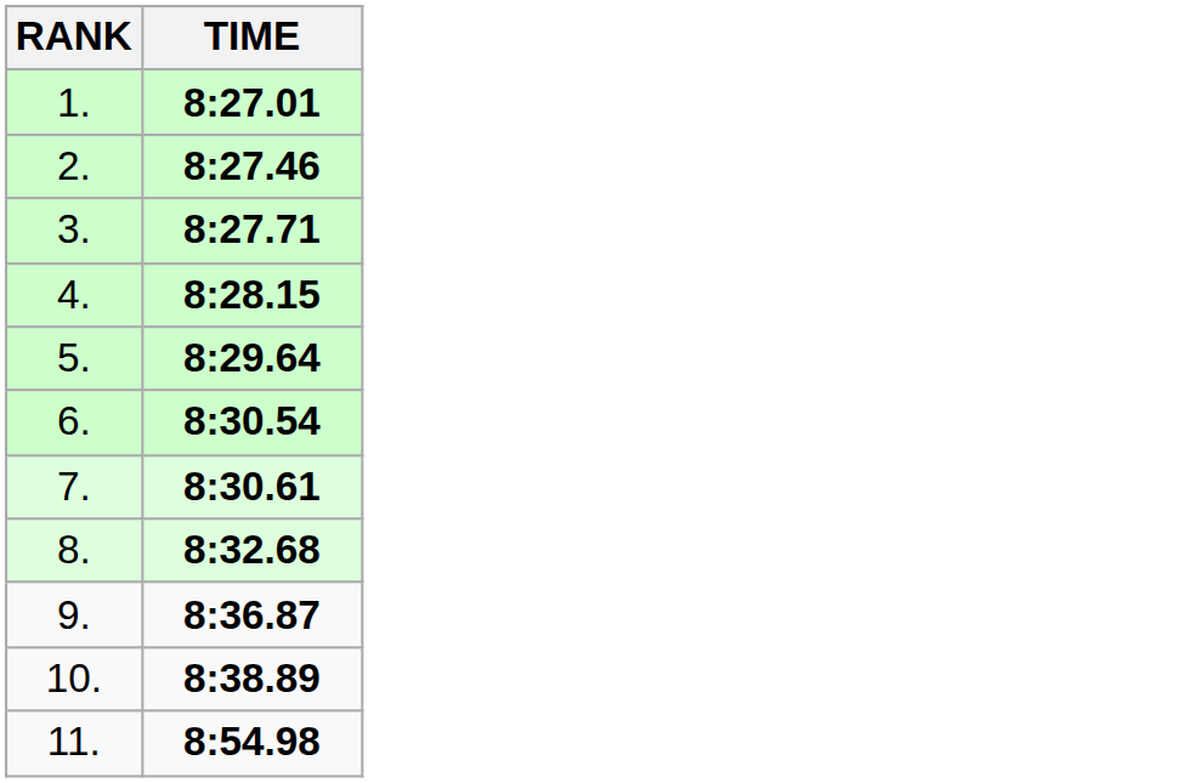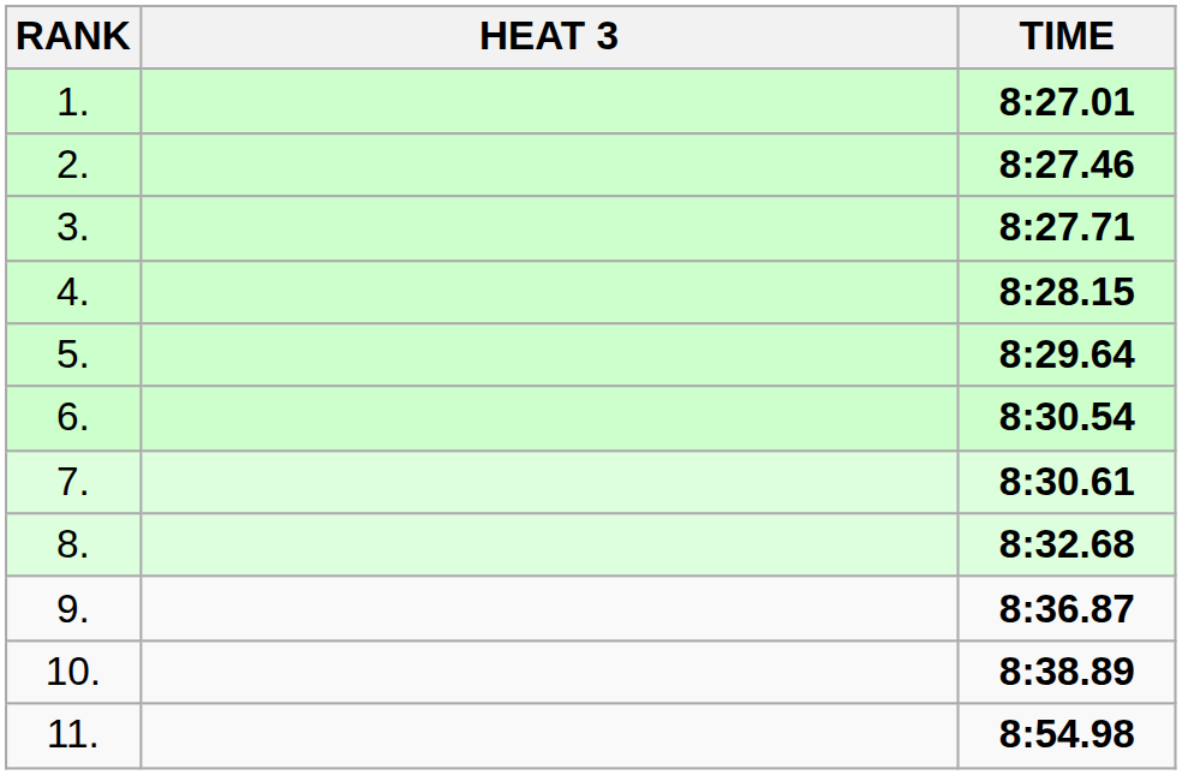+ column: HEAT 3
